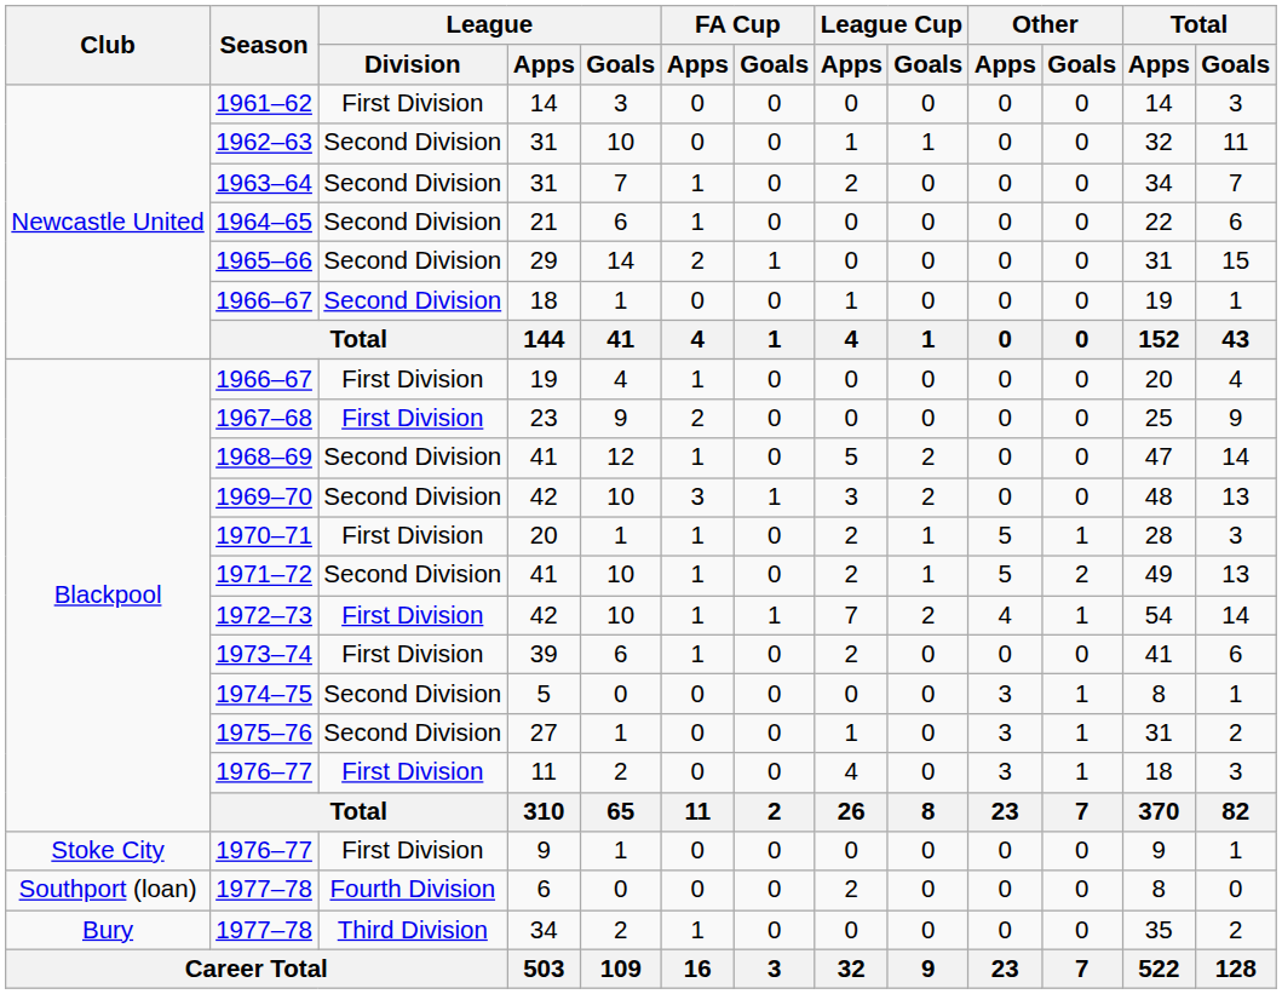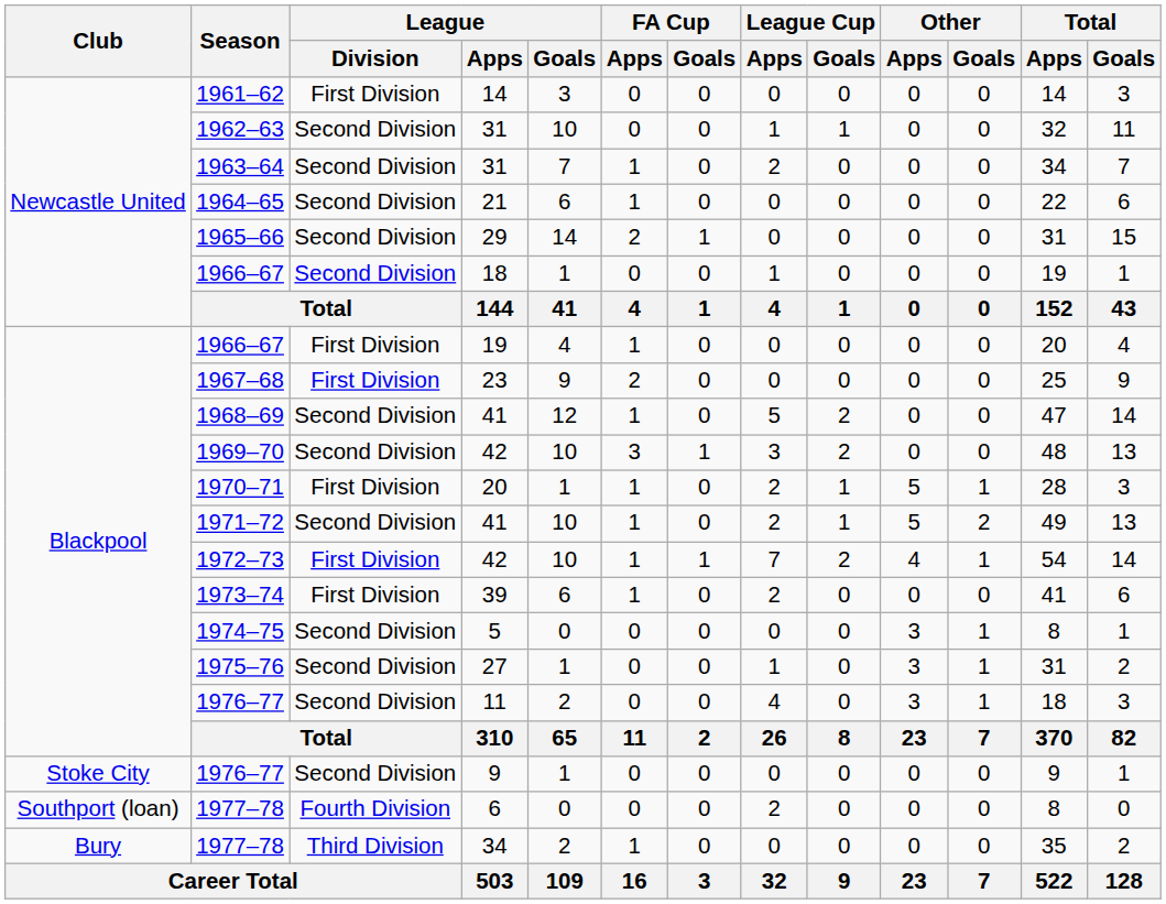1976–77 / 11 | League / Division: First Division -> Second Division
1976–77 / 9 | League / Division: First Division -> Second Division
